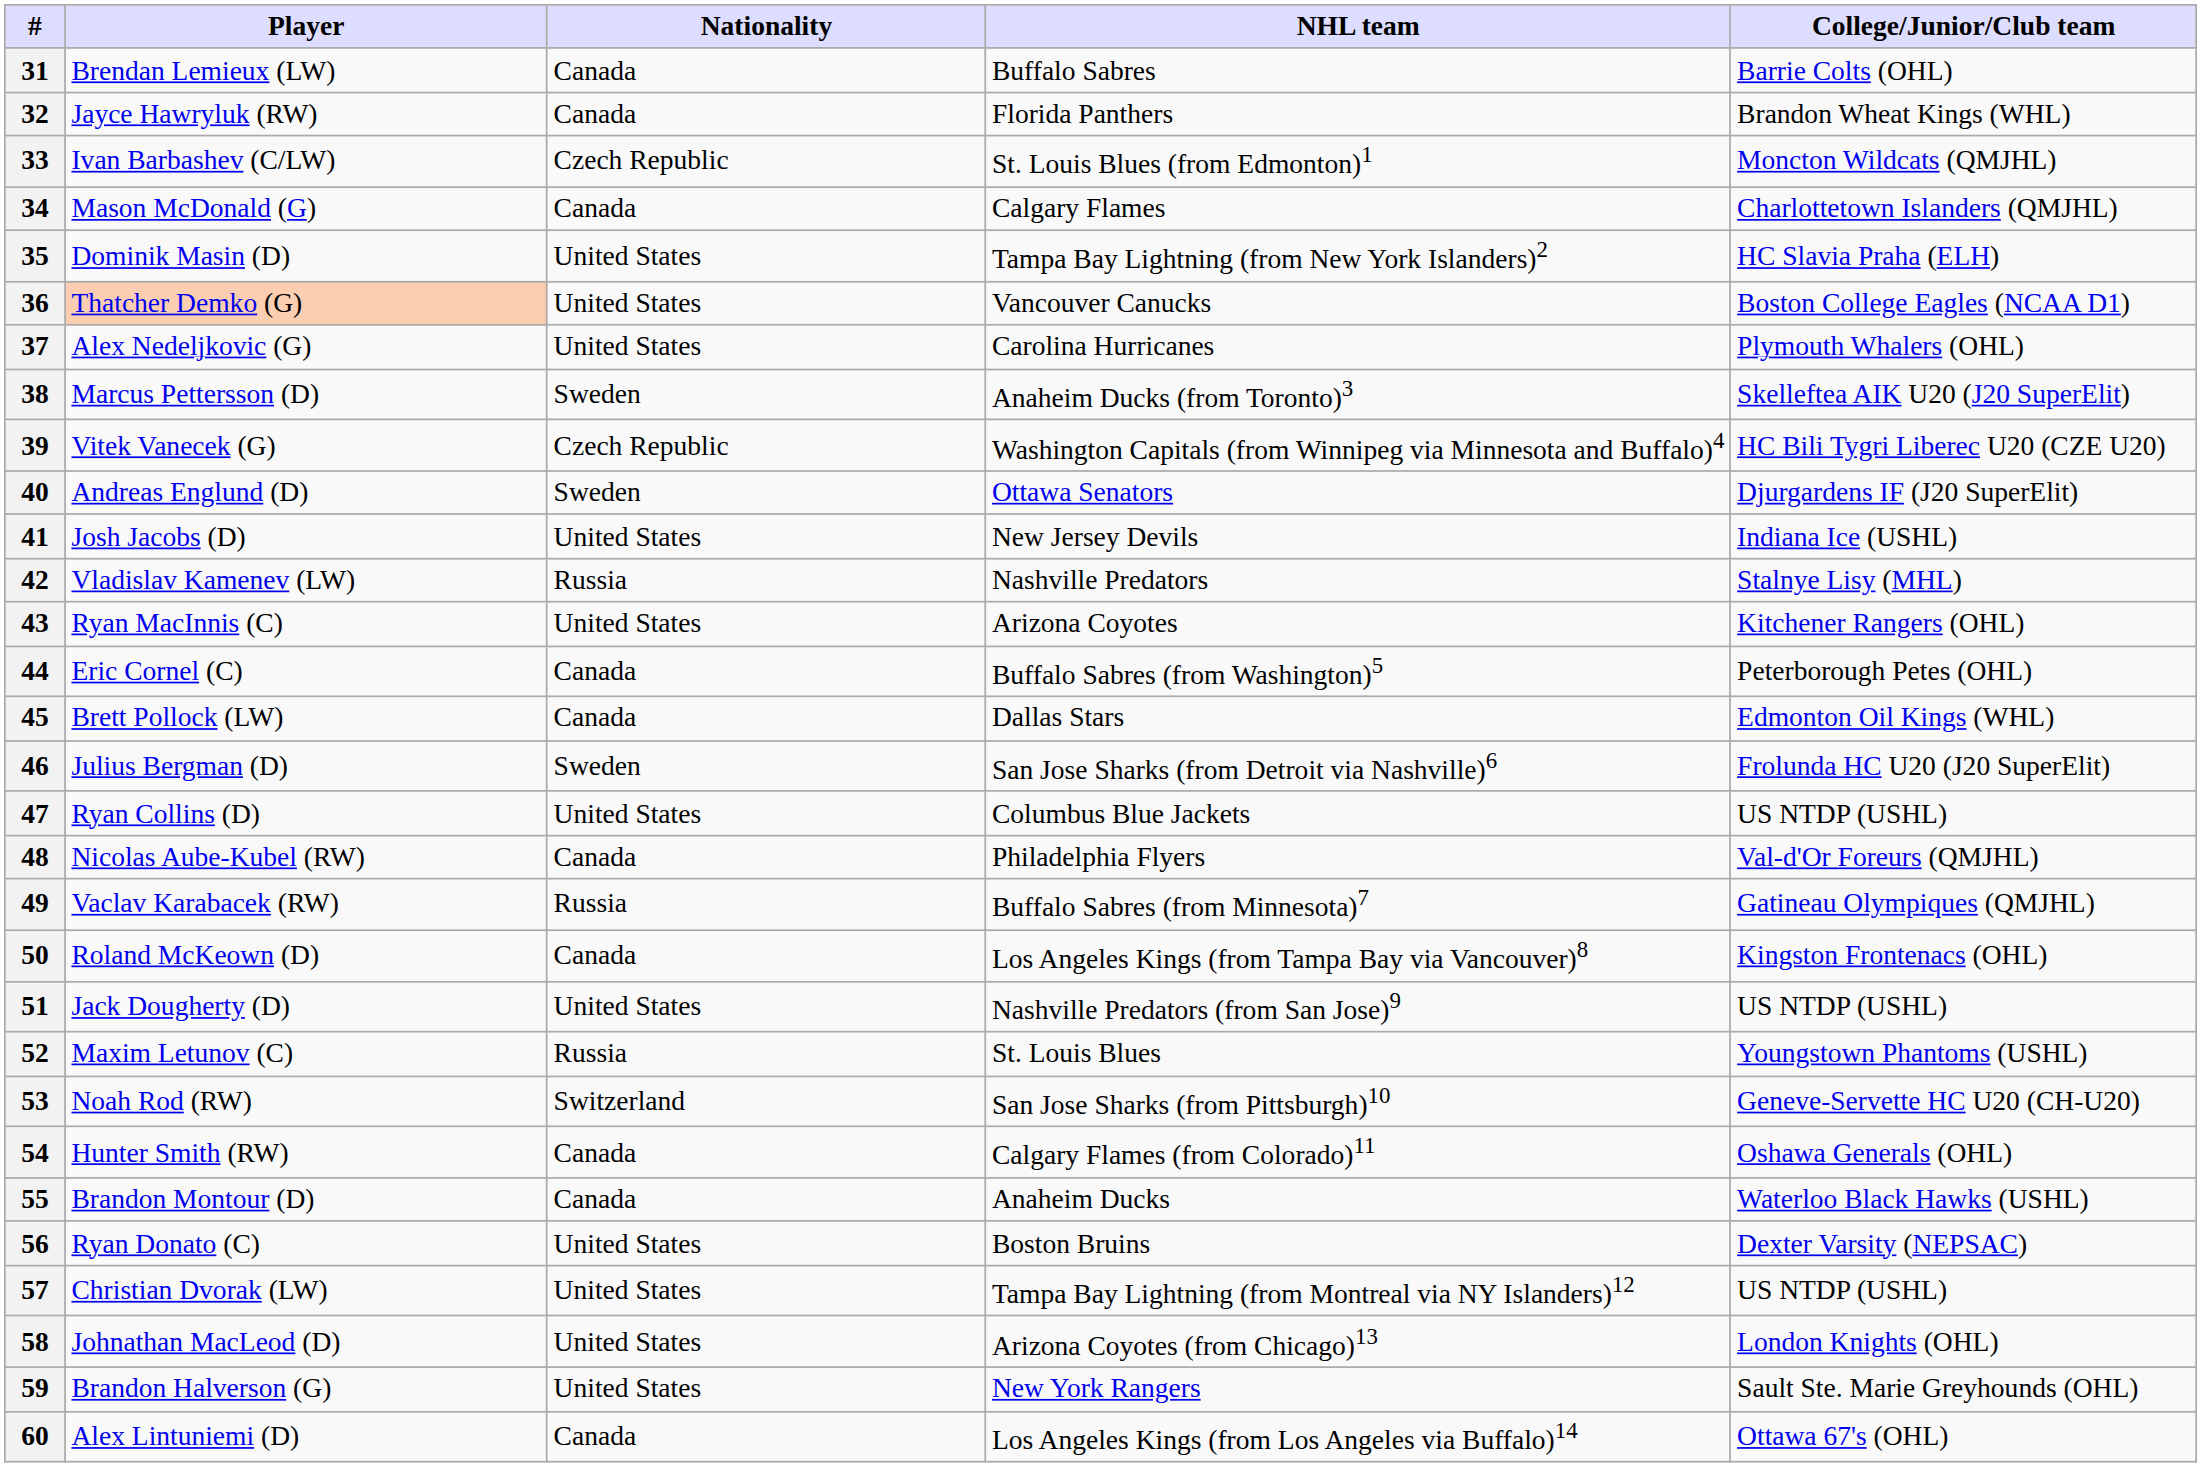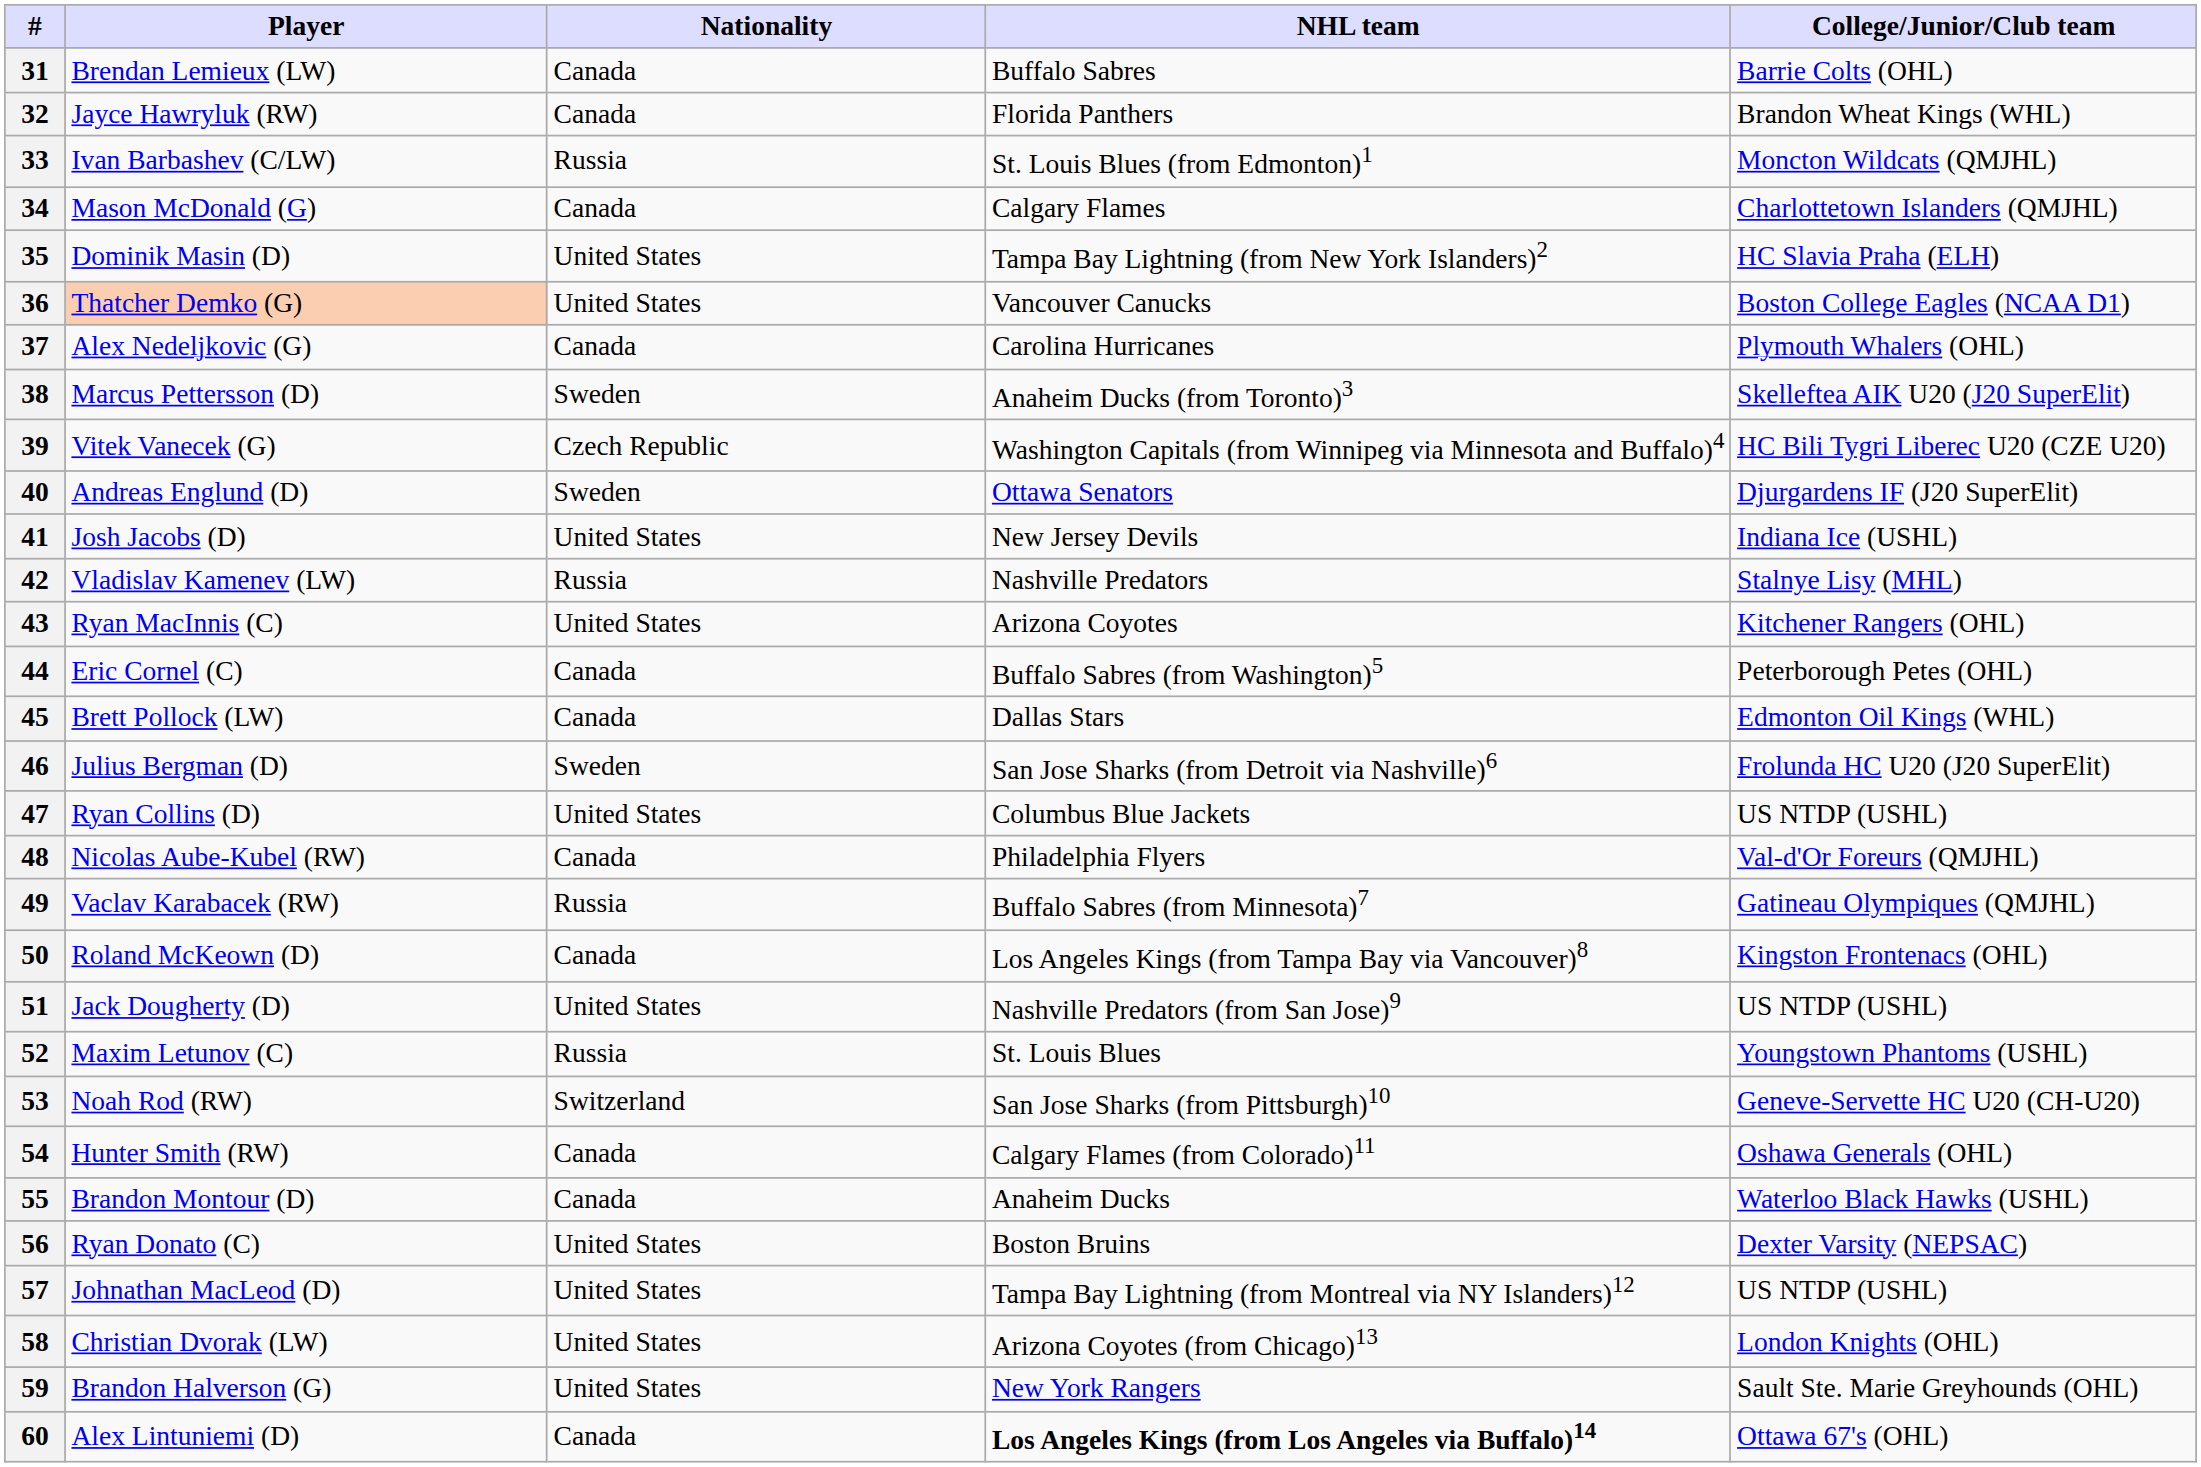33 | Nationality: Czech Republic -> Russia
37 | Nationality: United States -> Canada
57 | Player: Christian Dvorak (LW) -> Johnathan MacLeod (D)
58 | Player: Johnathan MacLeod (D) -> Christian Dvorak (LW)
60 | NHL team: normal -> bold
